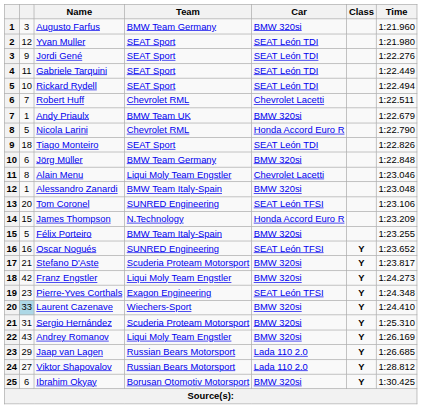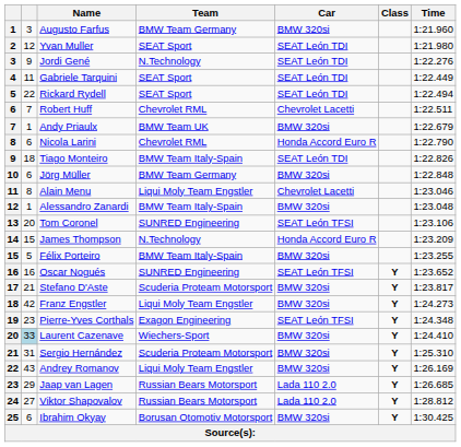Jordi Gené | Team: SEAT Sport -> N.Technology
Rickard Rydell | column 2: 10 -> 22
Nicola Larini | column 2: 5 -> 6
Tiago Monteiro | Team: SEAT Sport -> BMW Team Italy-Spain
